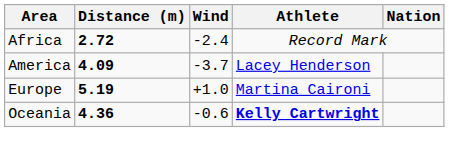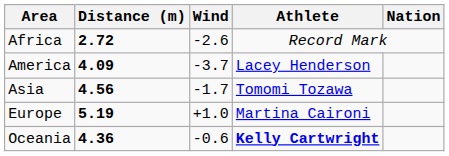Africa | Wind: -2.4 -> -2.6
+ row: Asia | 4.56 | -1.7 | Tomomi Tozawa
